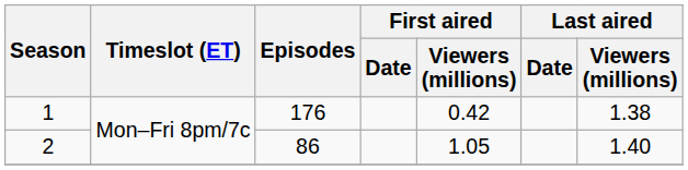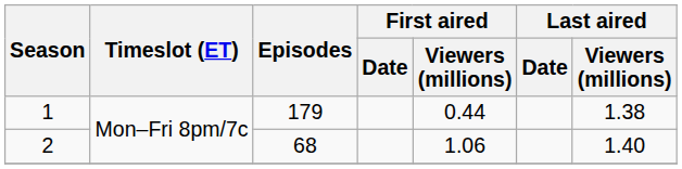1 | Episodes: 176 -> 179
1 | First aired / Viewers (millions): 0.42 -> 0.44
2 | Episodes: 86 -> 68
2 | First aired / Viewers (millions): 1.05 -> 1.06
